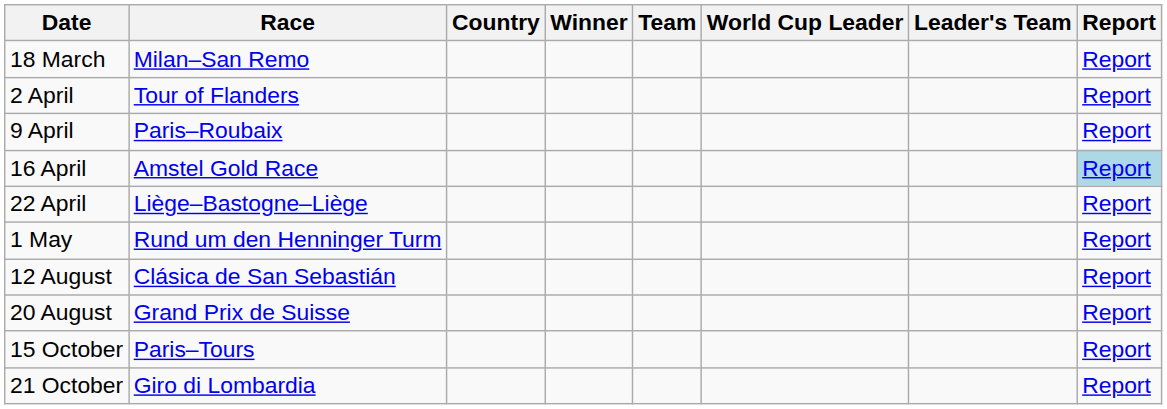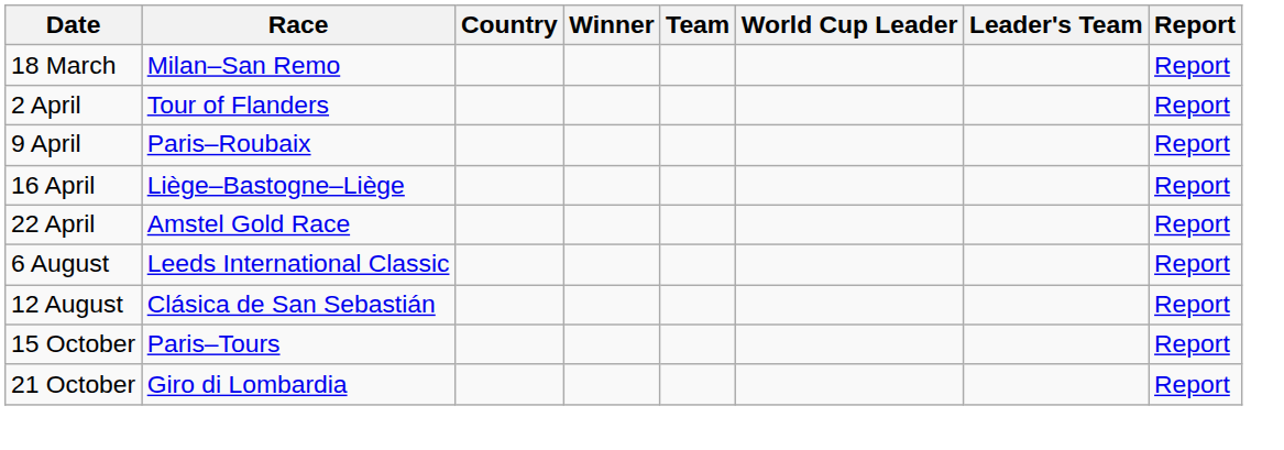16 April | Race: Amstel Gold Race -> Liège–Bastogne–Liège
16 April | Report: lightblue background -> no background
22 April | Race: Liège–Bastogne–Liège -> Amstel Gold Race
- row: 1 May | Rund um den Henninger Turm | Report
+ row: 6 August | Leeds International Classic | Report
- row: 20 August | Grand Prix de Suisse | Report
